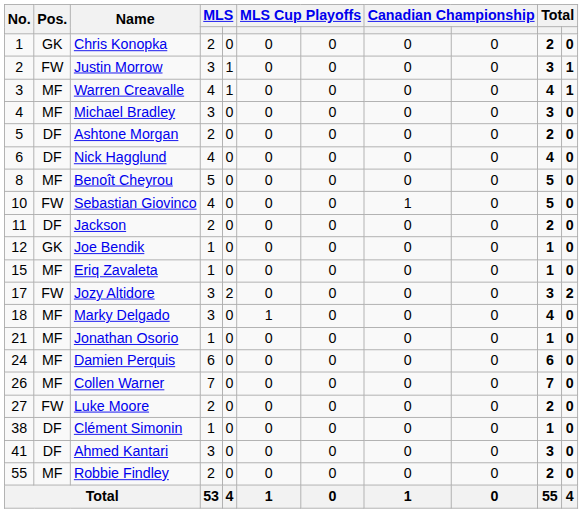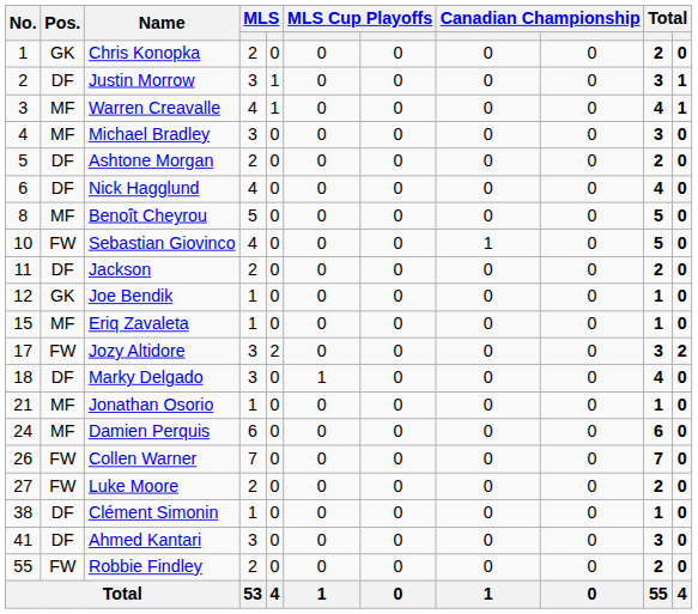Justin Morrow | Pos.: FW -> DF
Marky Delgado | Pos.: MF -> DF
Collen Warner | Pos.: MF -> FW
Robbie Findley | Pos.: MF -> FW
